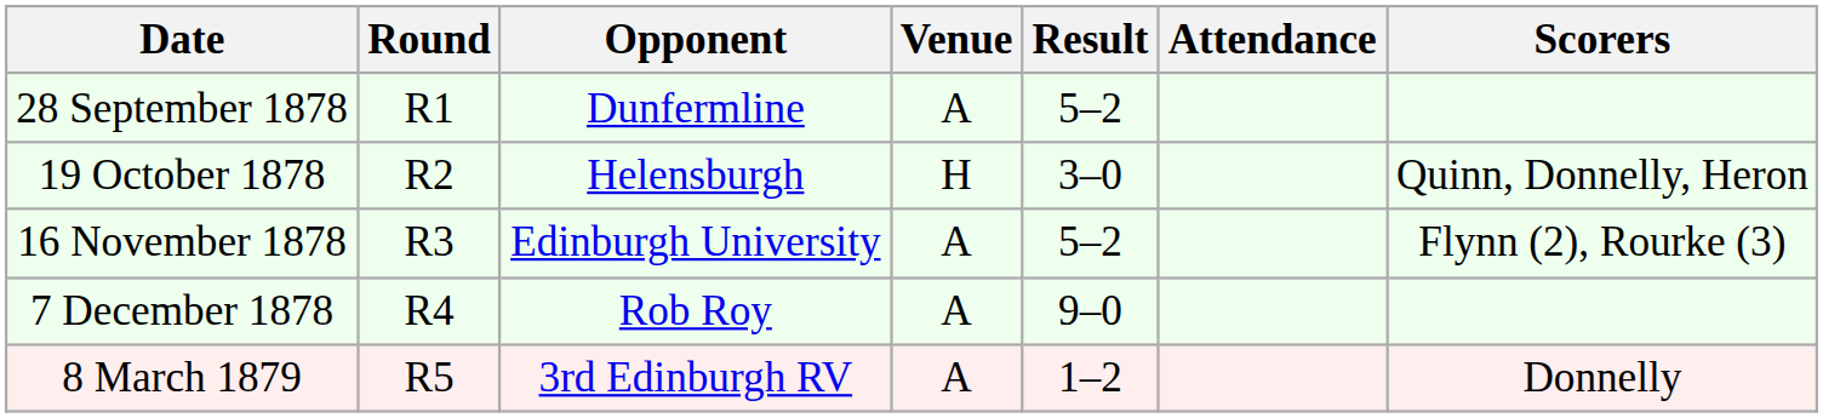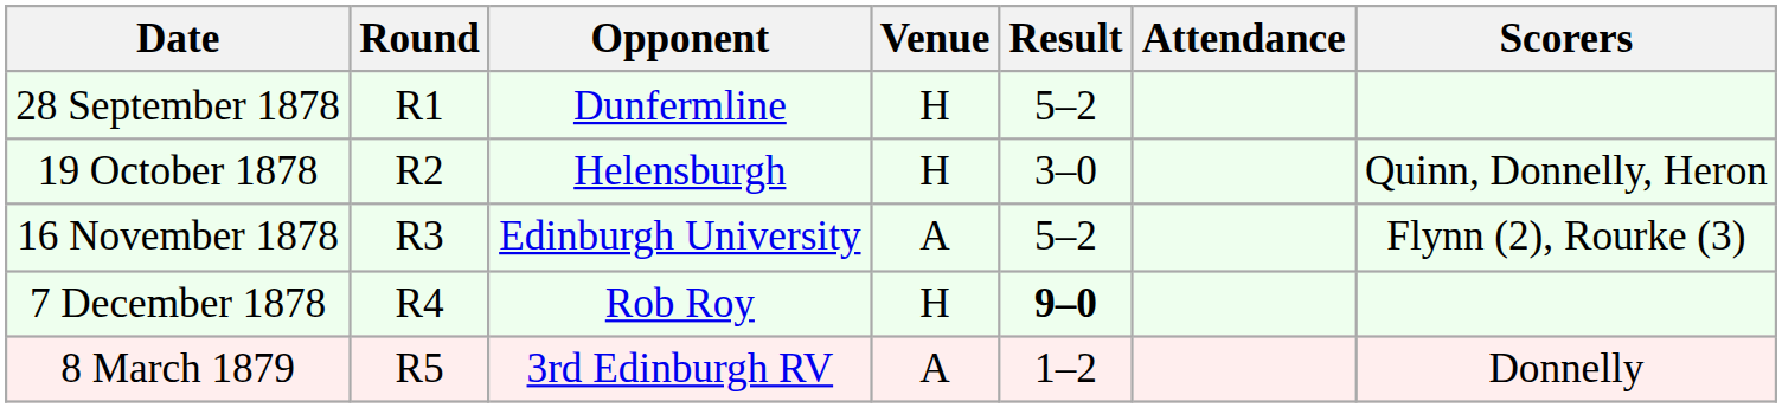28 September 1878 | Venue: A -> H
7 December 1878 | Venue: A -> H
7 December 1878 | Result: normal -> bold
